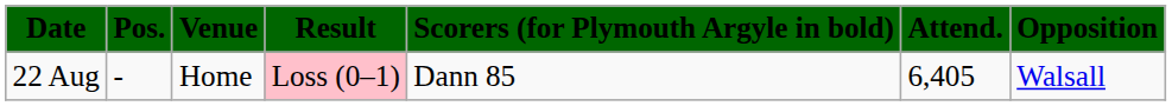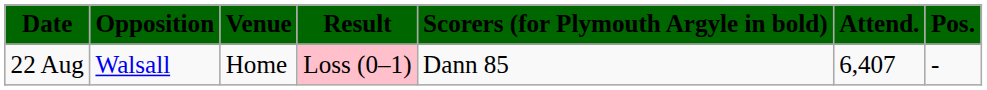columns swapped: Opposition <-> Pos.
22 Aug | Attend.: 6,405 -> 6,407
